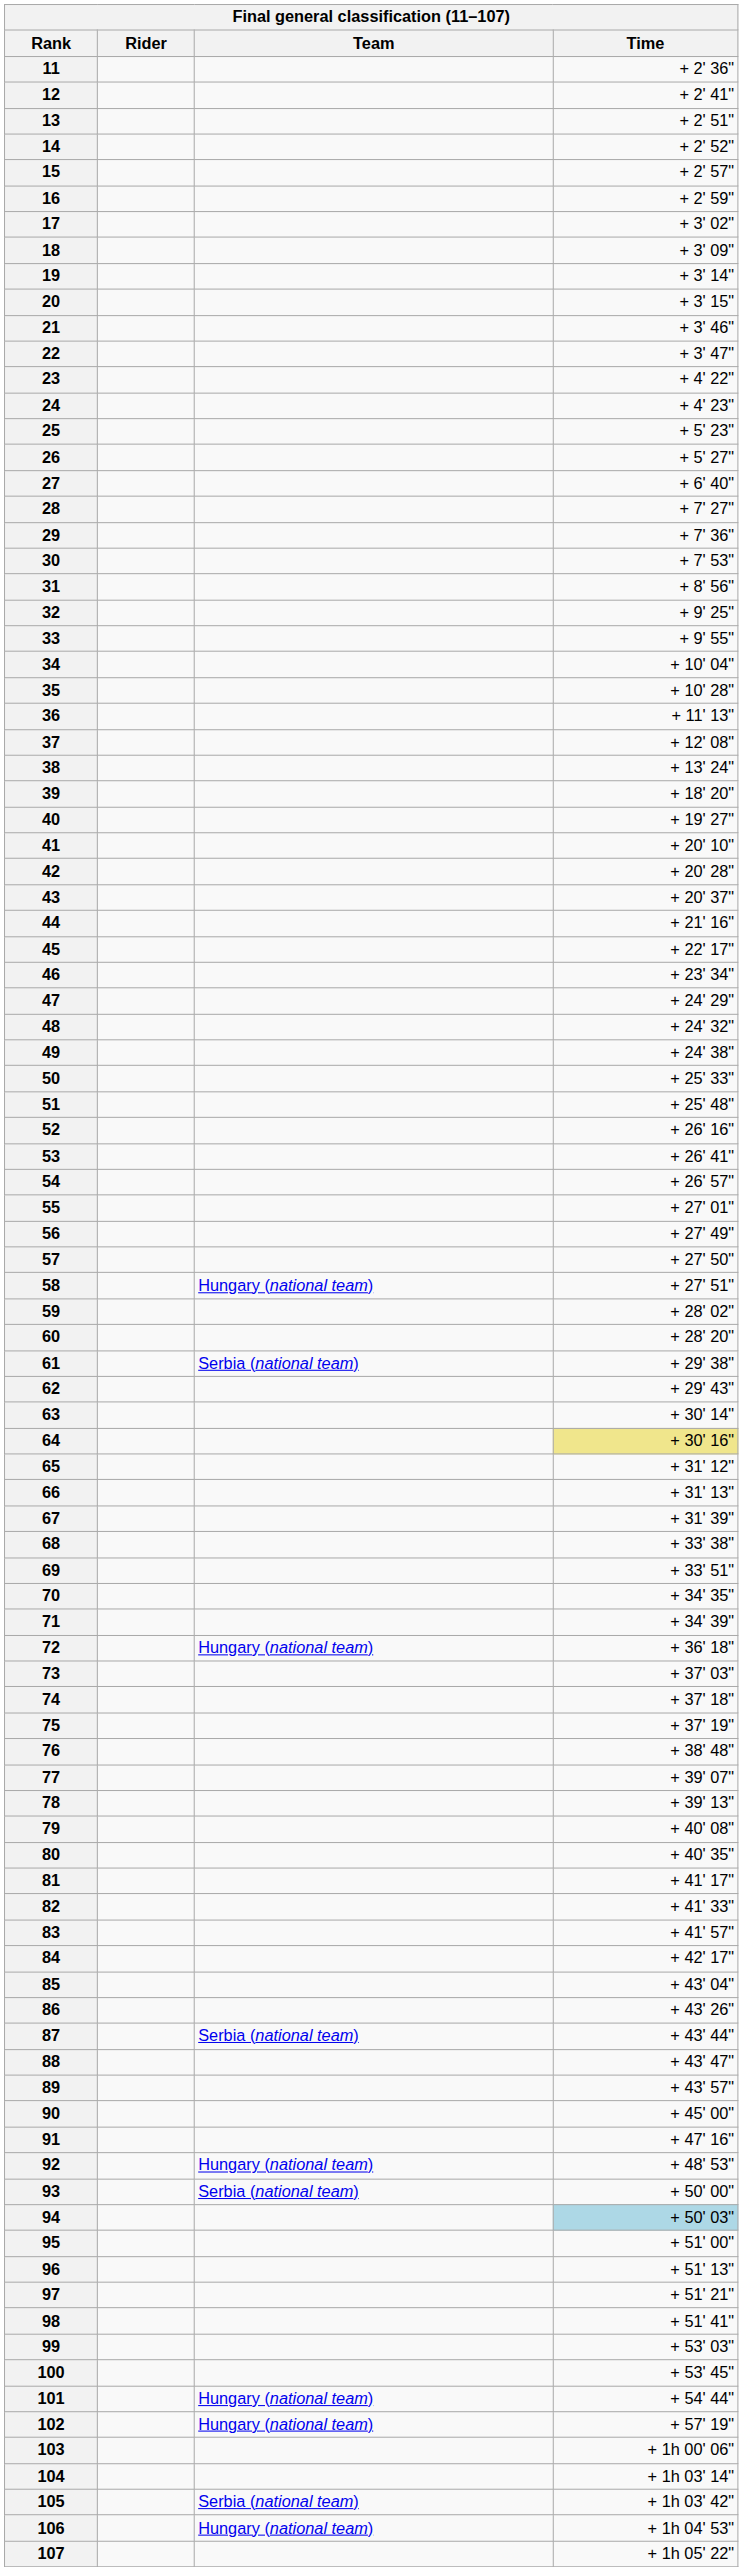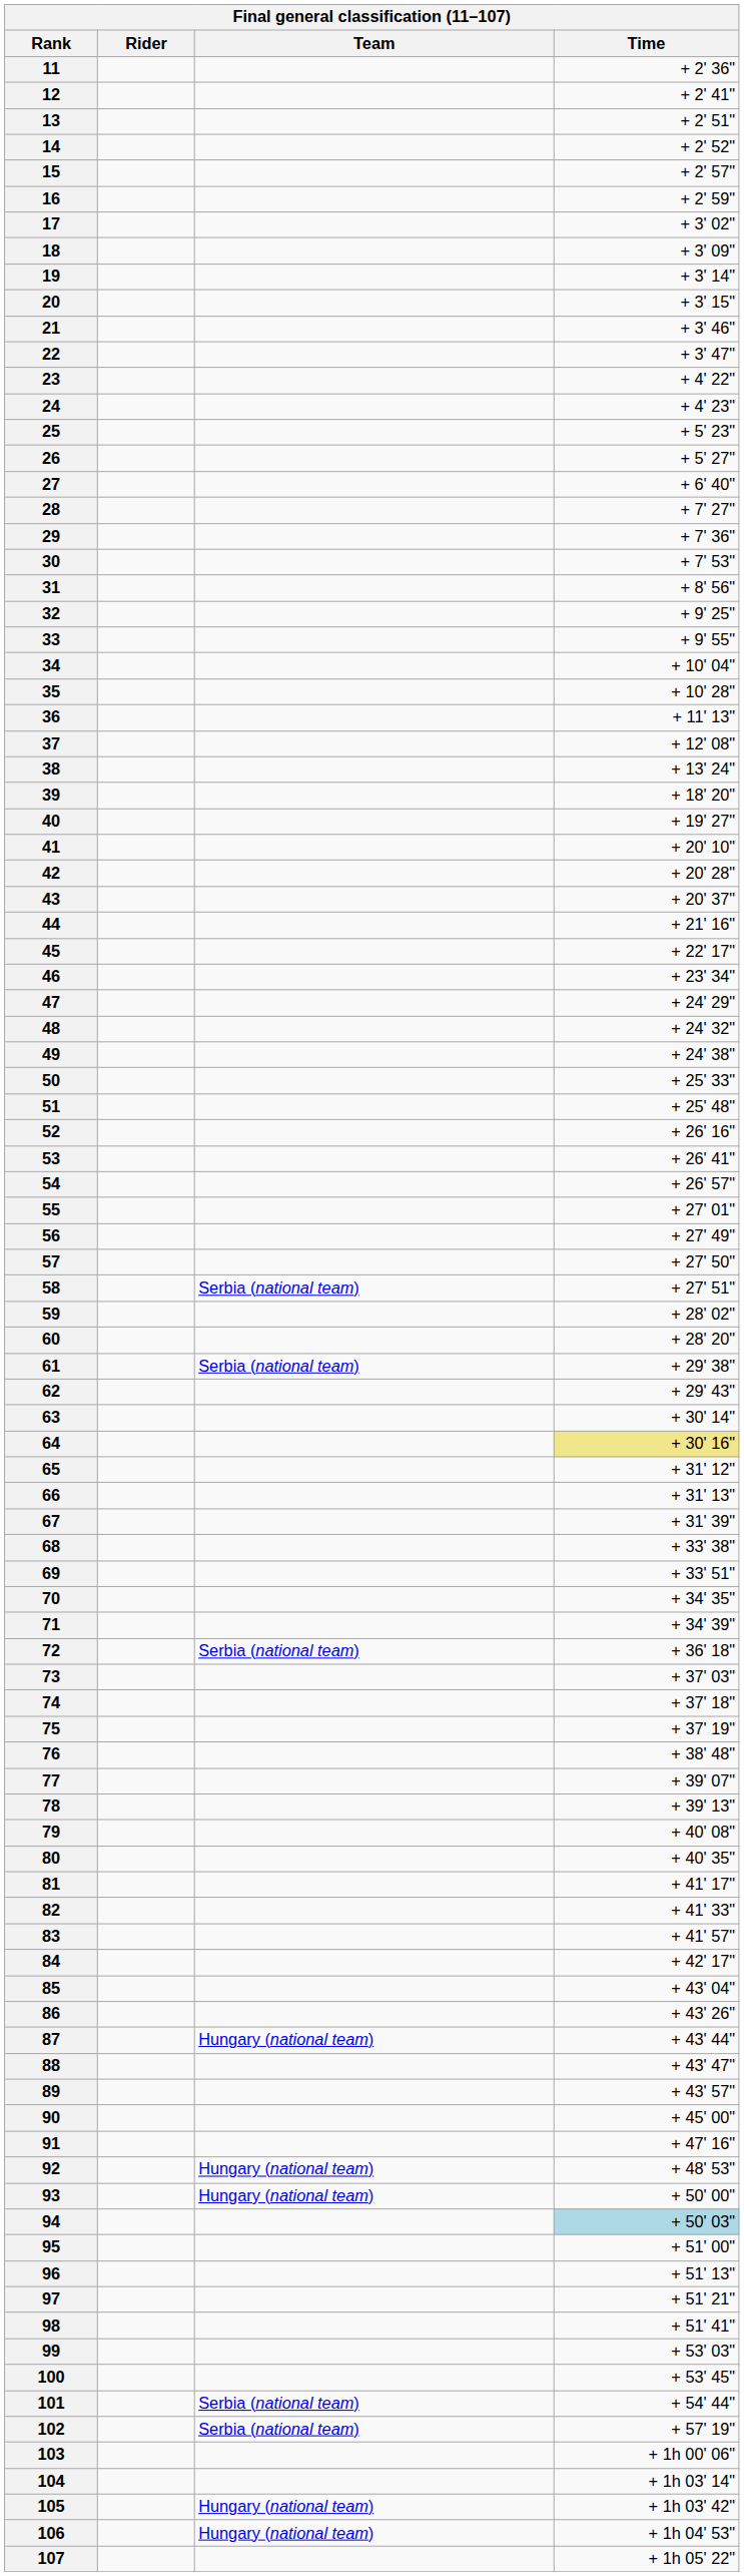58 | Team: Hungary (national team) -> Serbia (national team)
72 | Team: Hungary (national team) -> Serbia (national team)
87 | Team: Serbia (national team) -> Hungary (national team)
93 | Team: Serbia (national team) -> Hungary (national team)
101 | Team: Hungary (national team) -> Serbia (national team)
102 | Team: Hungary (national team) -> Serbia (national team)
105 | Team: Serbia (national team) -> Hungary (national team)
